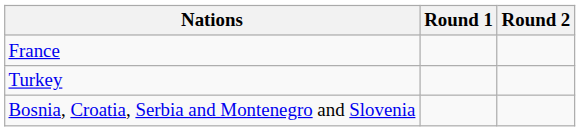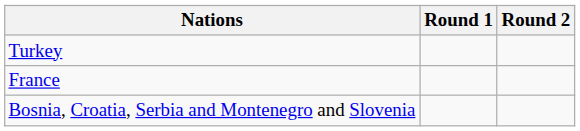rows swapped: Turkey <-> France
